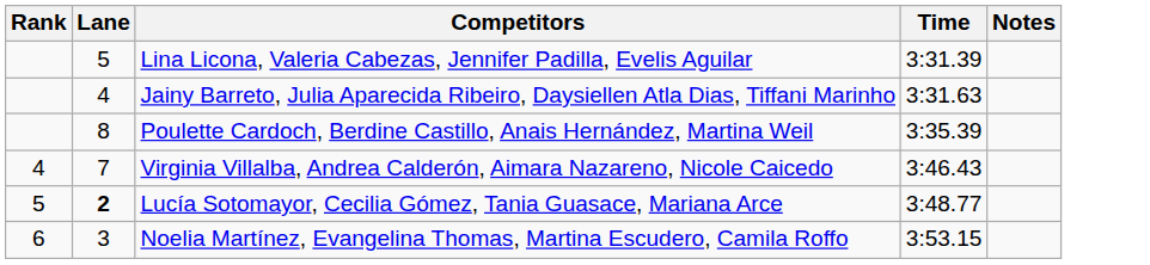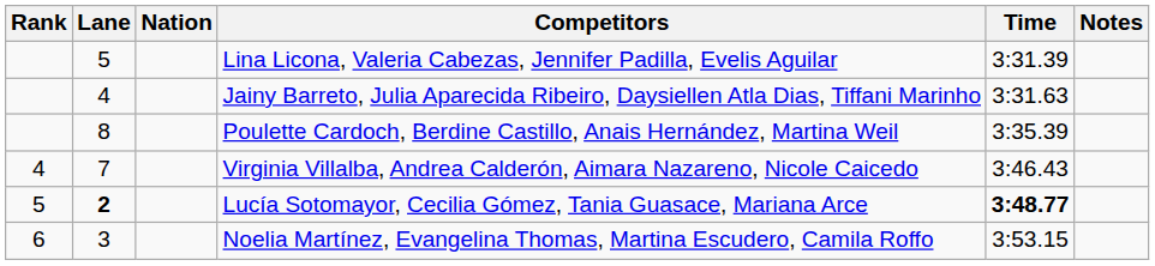+ column: Nation
Lucía Sotomayor, Cecilia Gómez, Tania Guasace, Mariana Arce | Time: normal -> bold
